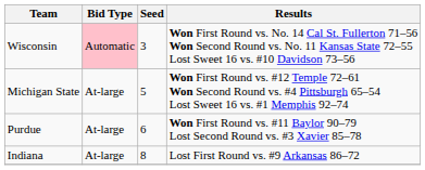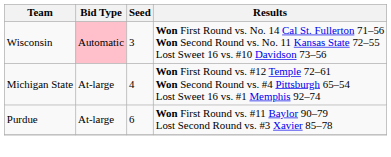Michigan State | Seed: 5 -> 4
- row: Indiana | At-large | 8 | Lost First Round vs. #9 Arkansas 86–72
